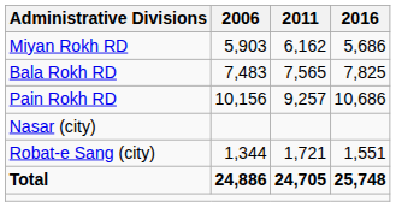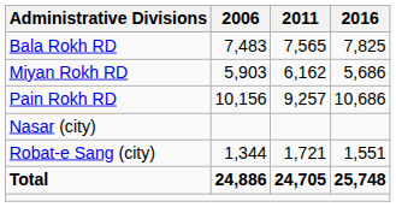rows swapped: Bala Rokh RD <-> Miyan Rokh RD
